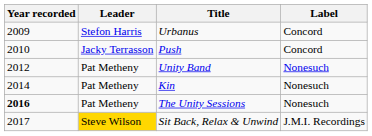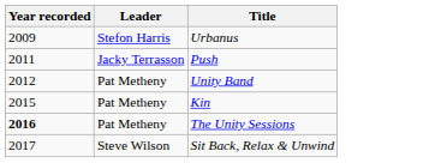- column: Label | Concord | Concord | Nonesuch | Nonesuch | Nonesuch | J.M.I. Recordings
Push | Year recorded: 2010 -> 2011
Kin | Year recorded: 2014 -> 2015
Sit Back, Relax & Unwind | Leader: gold background -> no background
